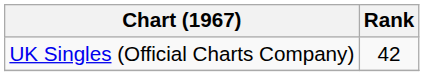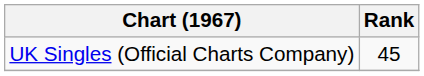UK Singles (Official Charts Company) | Rank: 42 -> 45
